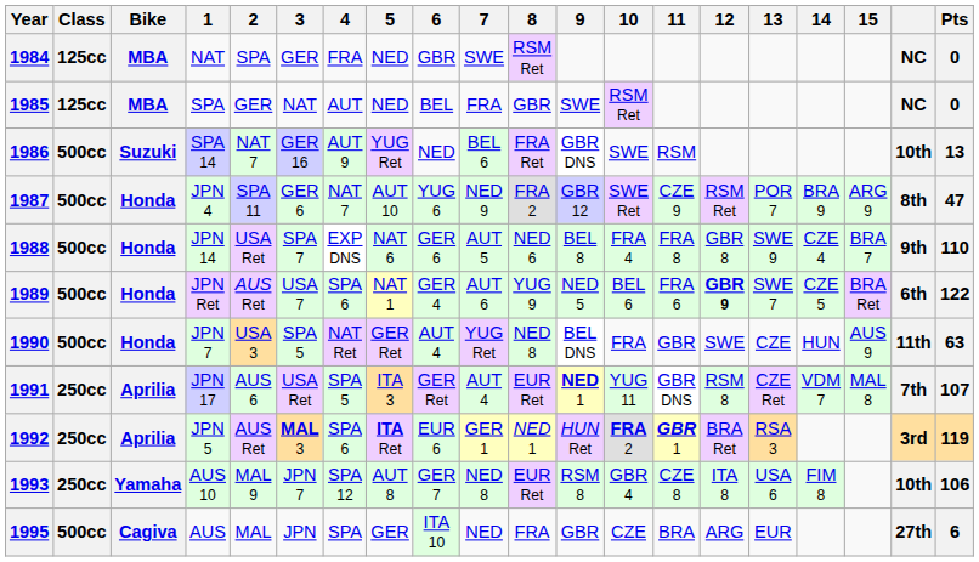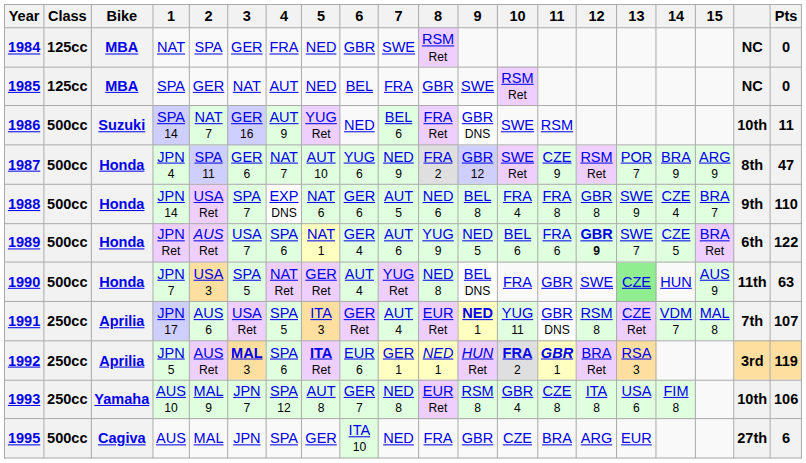1986 | Pts: 13 -> 11
1990 | 13: no background -> lightgreen background
